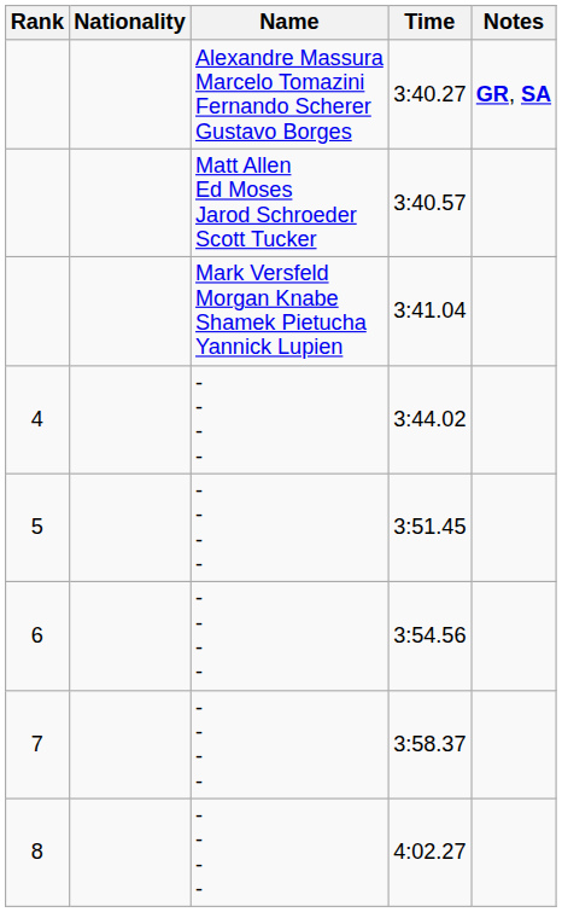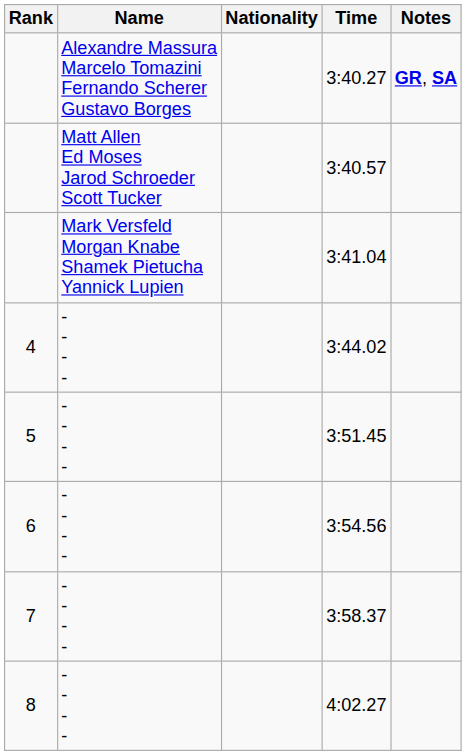columns swapped: Name <-> Nationality
